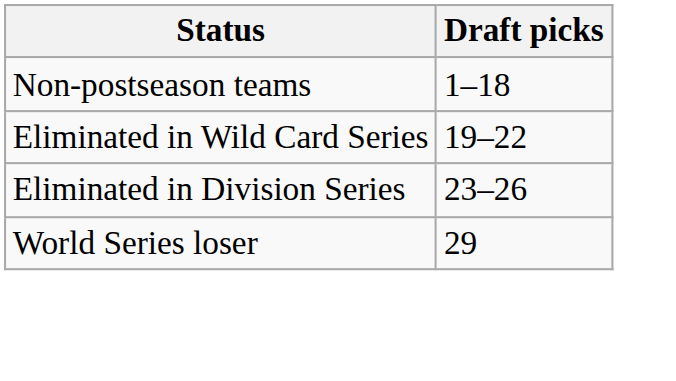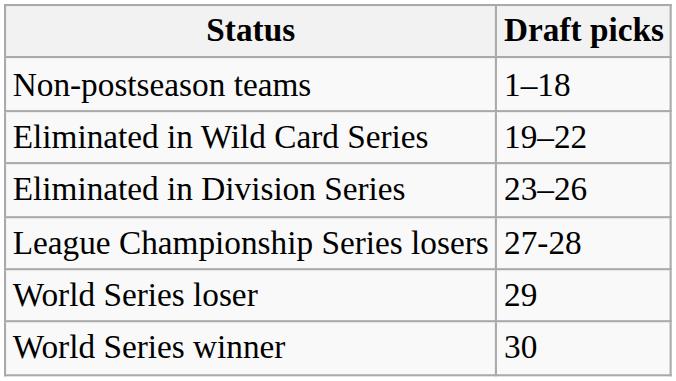+ row: League Championship Series losers | 27-28
+ row: World Series winner | 30
